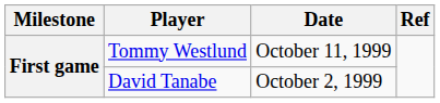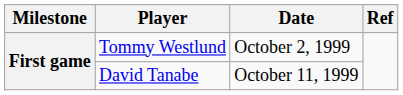Tommy Westlund | Date: October 11, 1999 -> October 2, 1999
David Tanabe | Date: October 2, 1999 -> October 11, 1999
